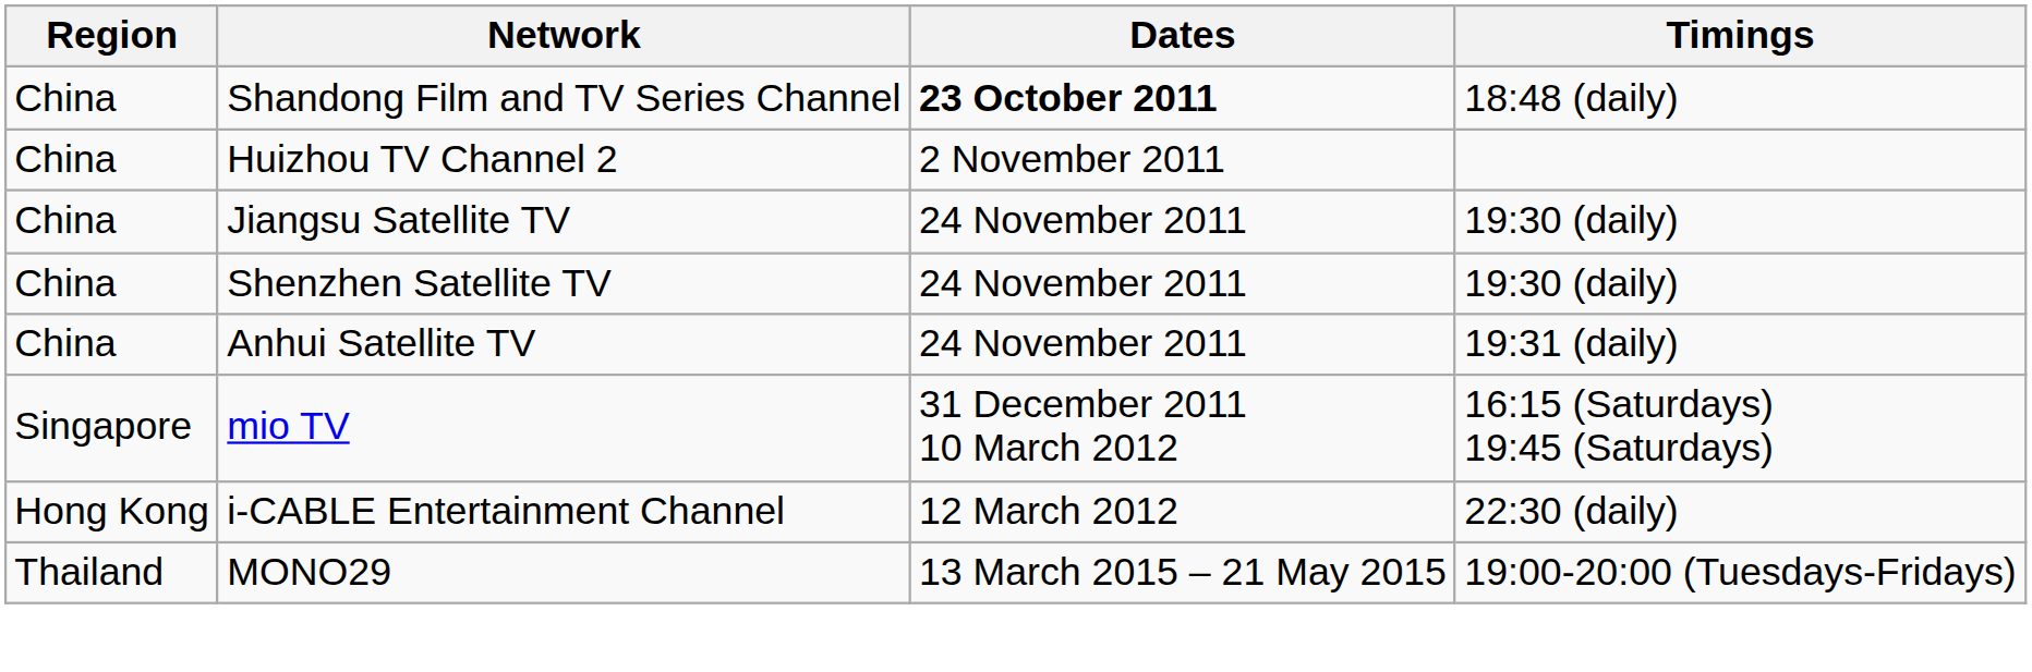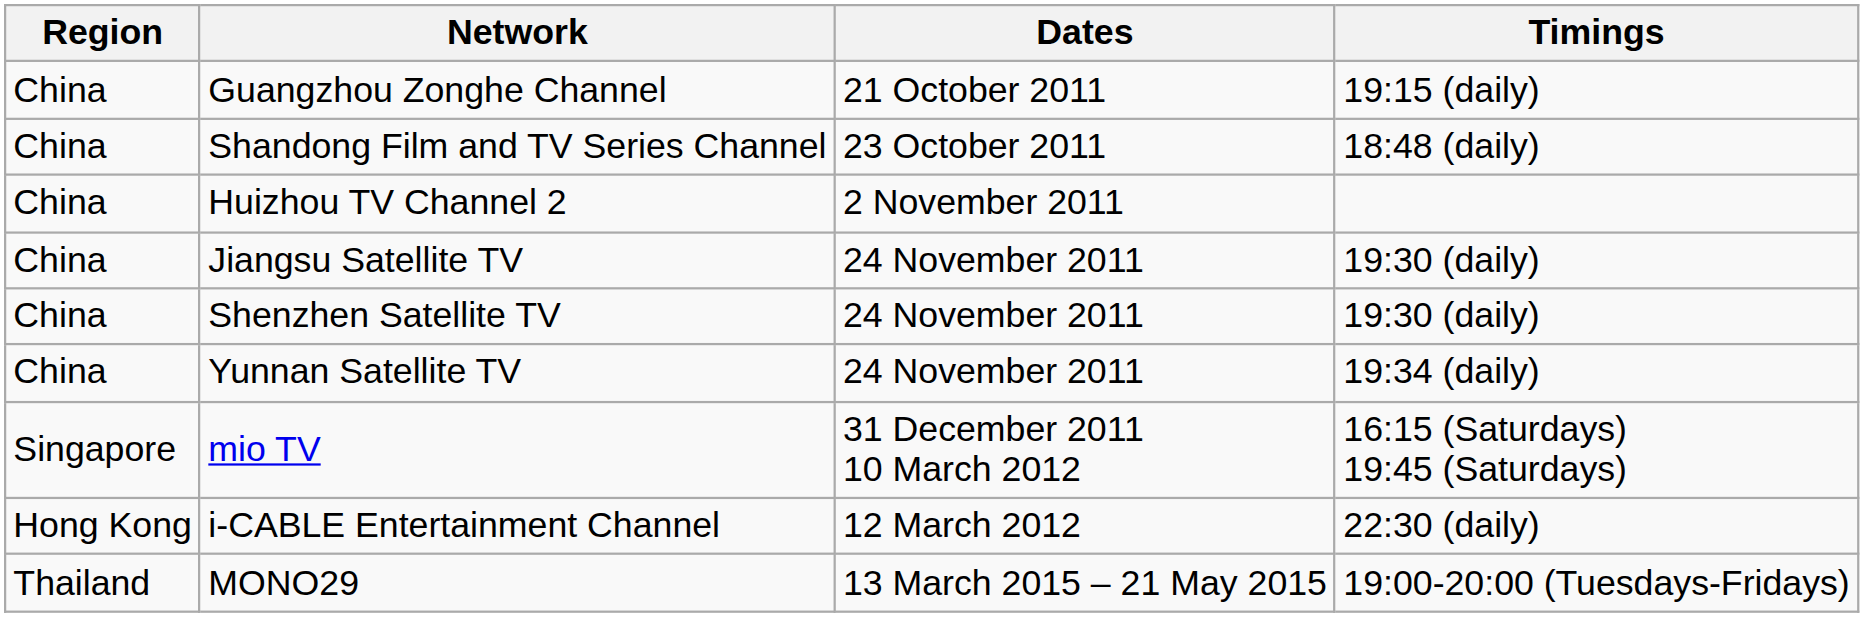+ row: China | Guangzhou Zonghe Channel | 21 October 2011 | 19:15 (daily)
Shandong Film and TV Series Channel | Dates: bold -> normal
- row: China | Anhui Satellite TV | 24 November 2011 | 19:31 (daily)
+ row: China | Yunnan Satellite TV | 24 November 2011 | 19:34 (daily)
